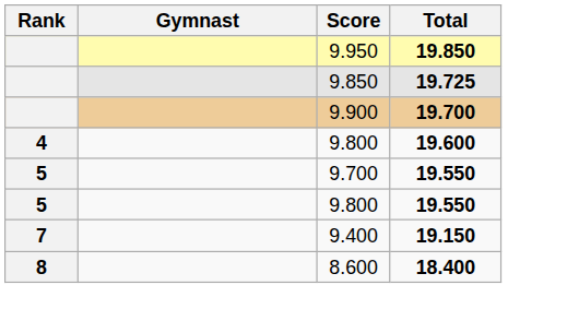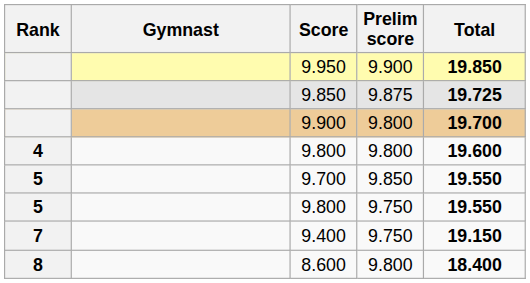+ column: Prelim score | 9.900 | 9.875 | 9.800 | 9.800 | 9.850 | 9.750 | 9.750 | 9.800
